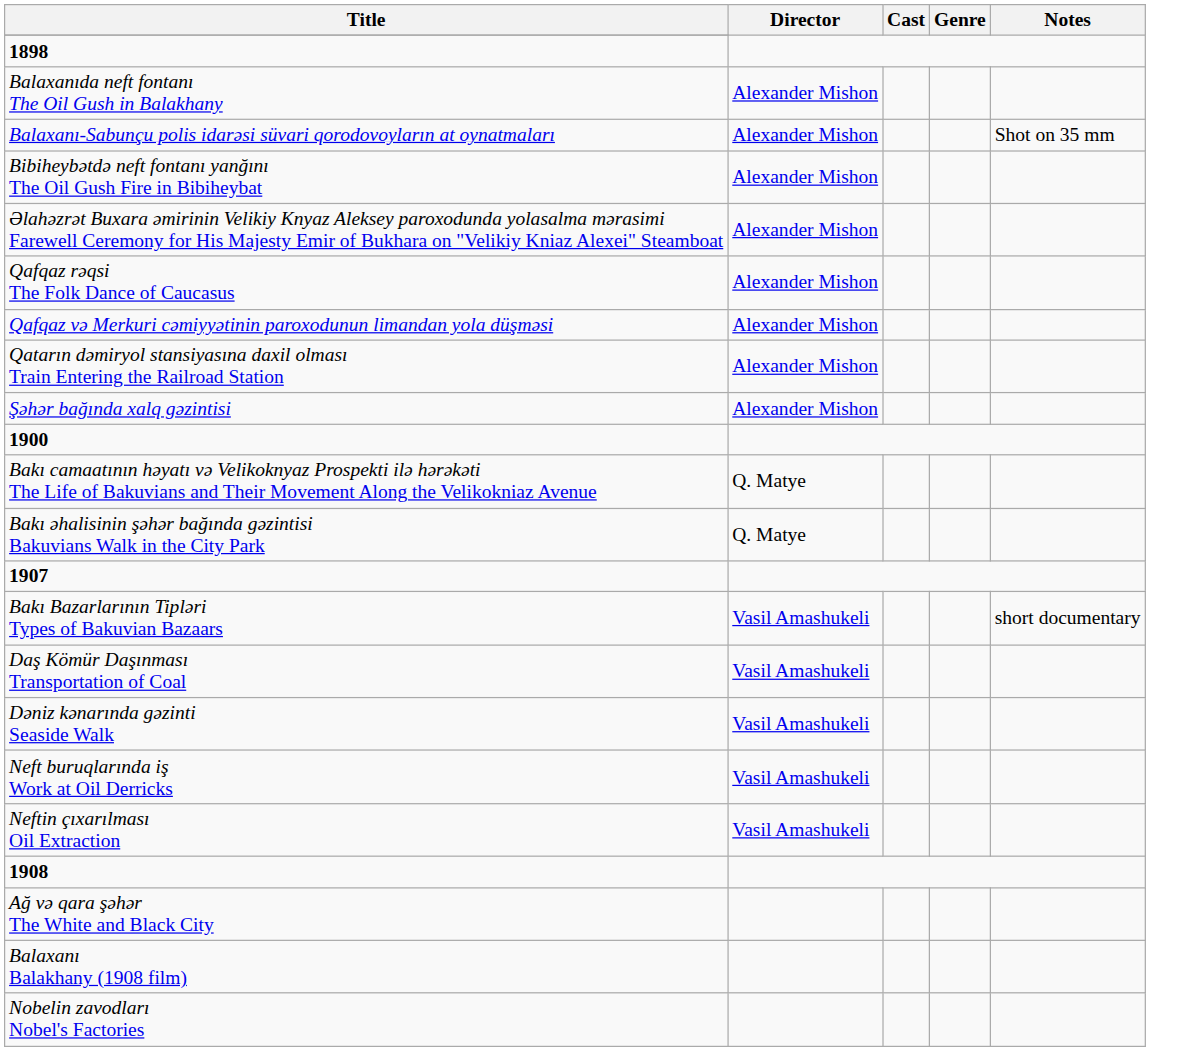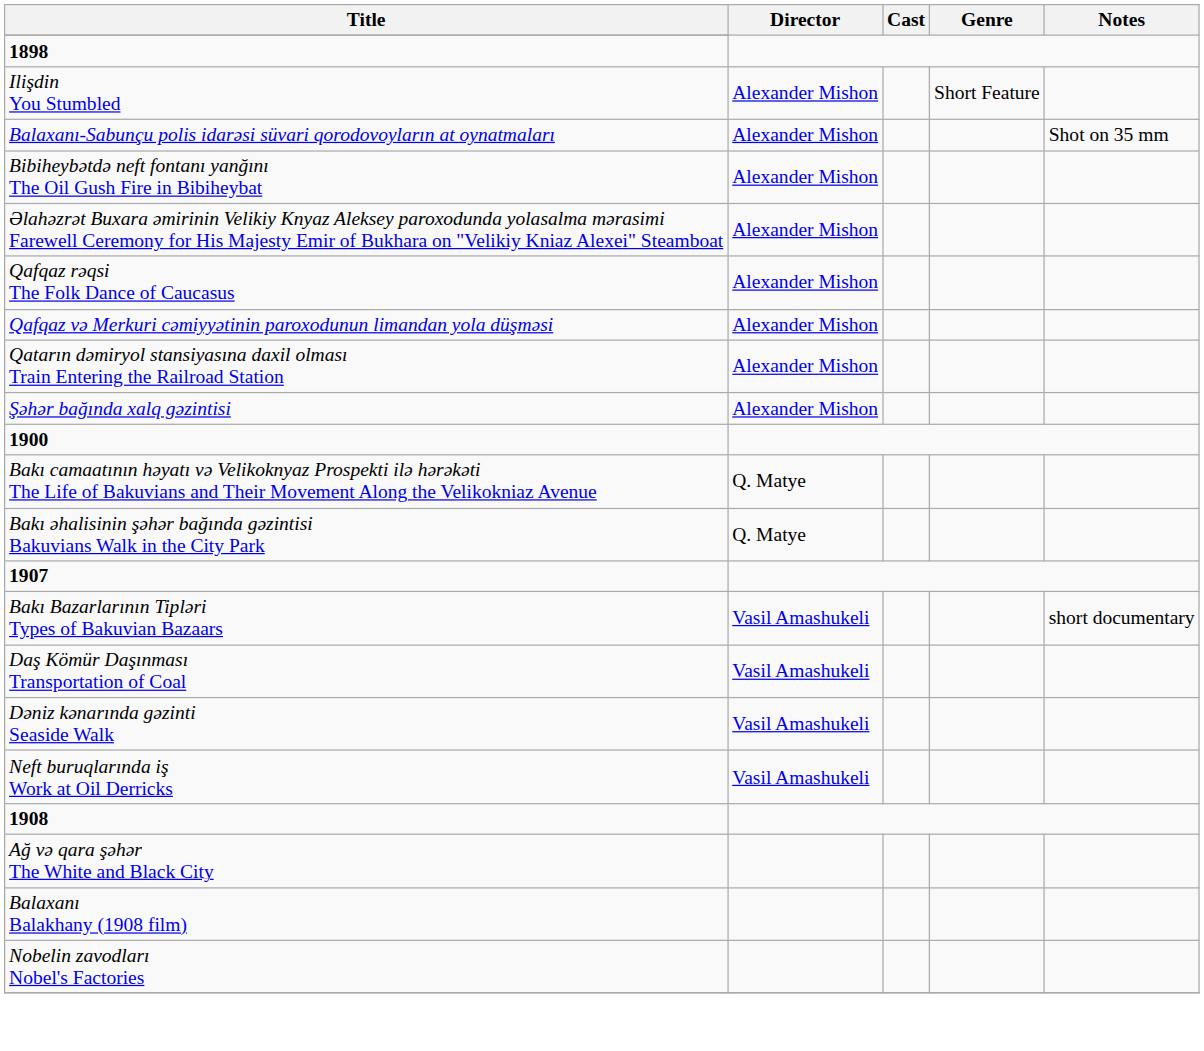- row: Balaxanıda neft fontanı The Oil Gush in Balakhany | Alexander Mishon
+ row: Ilişdin You Stumbled | Alexander Mishon | Short Feature
- row: Neftin çıxarılması Oil Extraction | Vasil Amashukeli
